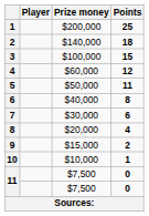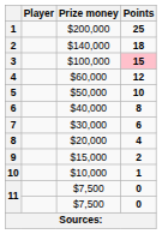3 | Points: no background -> pink background
5 | Points: 11 -> 10
